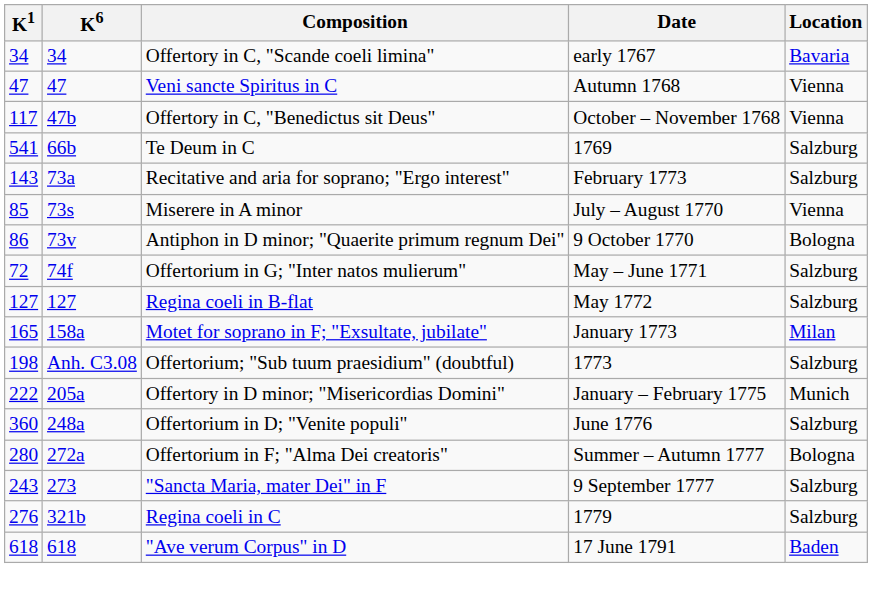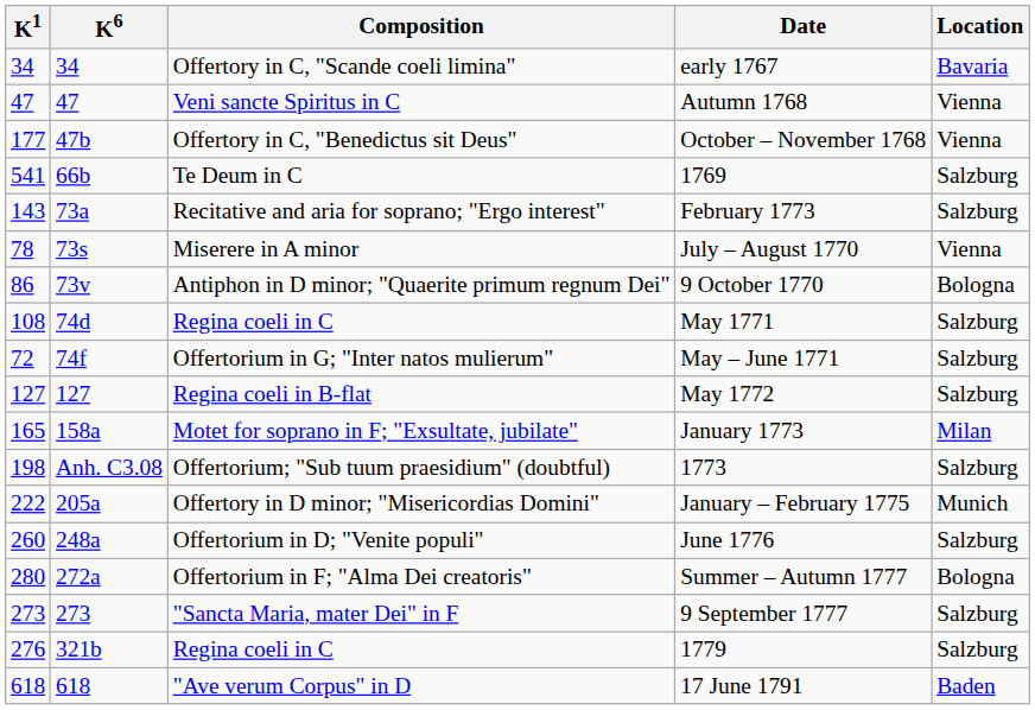October – November 1768 | K1: 117 -> 177
July – August 1770 | K1: 85 -> 78
+ row: 108 | 74d | Regina coeli in C | May 1771 | Salzburg
June 1776 | K1: 360 -> 260
9 September 1777 | K1: 243 -> 273
